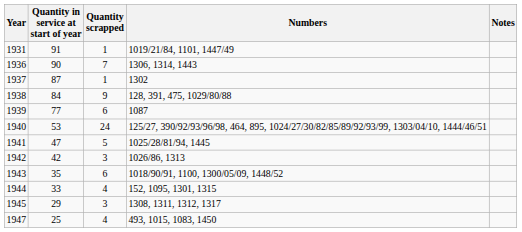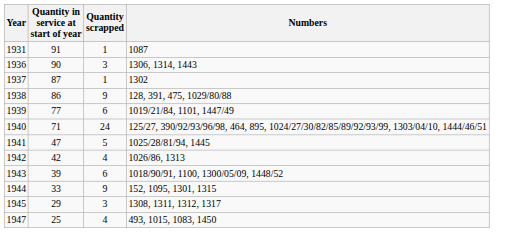- column: Notes
1931 | Numbers: 1019/21/84, 1101, 1447/49 -> 1087
1936 | Quantity scrapped: 7 -> 3
1938 | Quantity in service at start of year: 84 -> 86
1939 | Numbers: 1087 -> 1019/21/84, 1101, 1447/49
1940 | Quantity in service at start of year: 53 -> 71
1942 | Quantity scrapped: 3 -> 4
1943 | Quantity in service at start of year: 35 -> 39
1944 | Quantity scrapped: 4 -> 9
